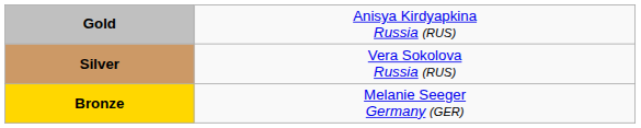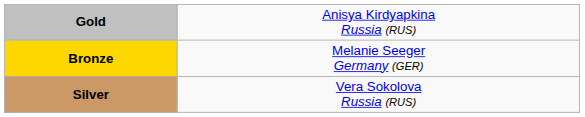rows swapped: Silver <-> Bronze
